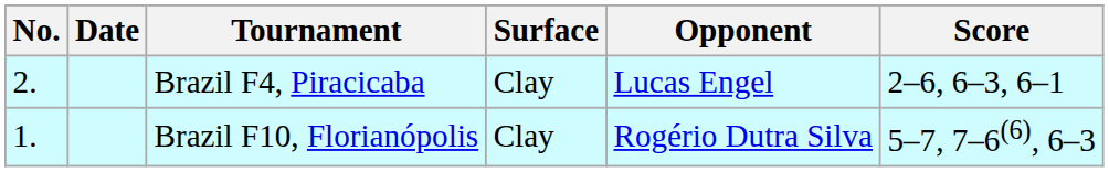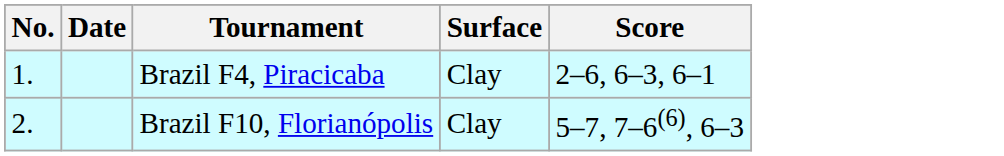- column: Opponent | Lucas Engel | Rogério Dutra Silva
Brazil F4, Piracicaba | No.: 2. -> 1.
Brazil F10, Florianópolis | No.: 1. -> 2.
